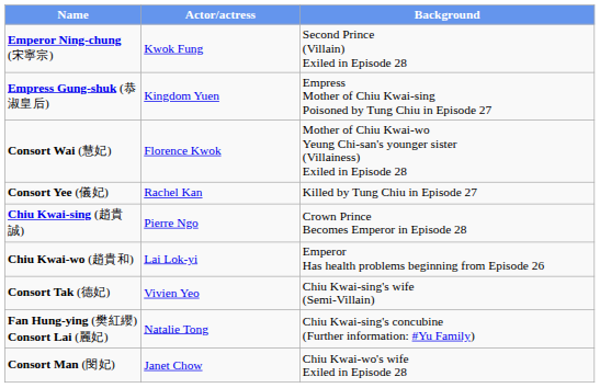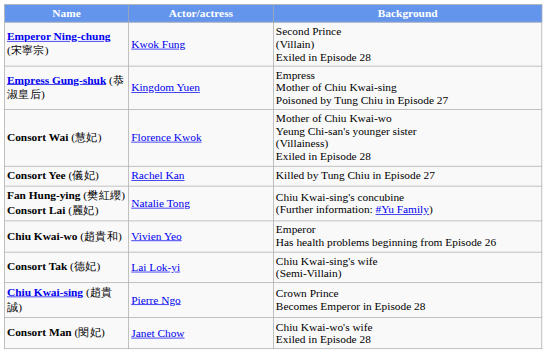rows swapped: Chiu Kwai-sing (趙貴誠) <-> Fan Hung-ying (樊紅纓) Consort Lai (麗妃)
Chiu Kwai-wo (趙貴和) | Actor/actress: Lai Lok-yi -> Vivien Yeo
Consort Tak (德妃) | Actor/actress: Vivien Yeo -> Lai Lok-yi
